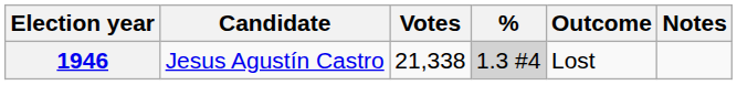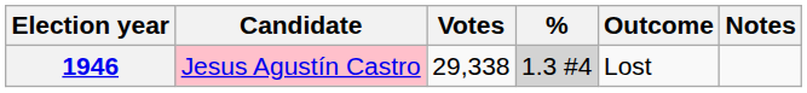1946 | Candidate: no background -> pink background
1946 | Votes: 21,338 -> 29,338
